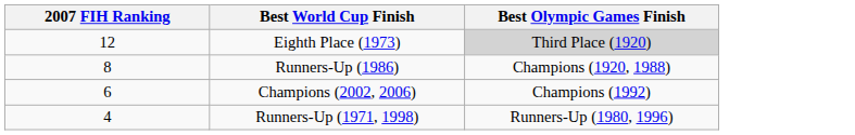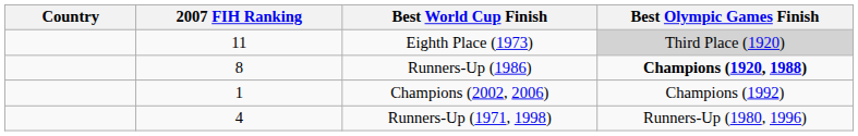+ column: Country
Eighth Place (1973) | 2007 FIH Ranking: 12 -> 11
Runners-Up (1986) | Best Olympic Games Finish: normal -> bold
Champions (2002, 2006) | 2007 FIH Ranking: 6 -> 1
